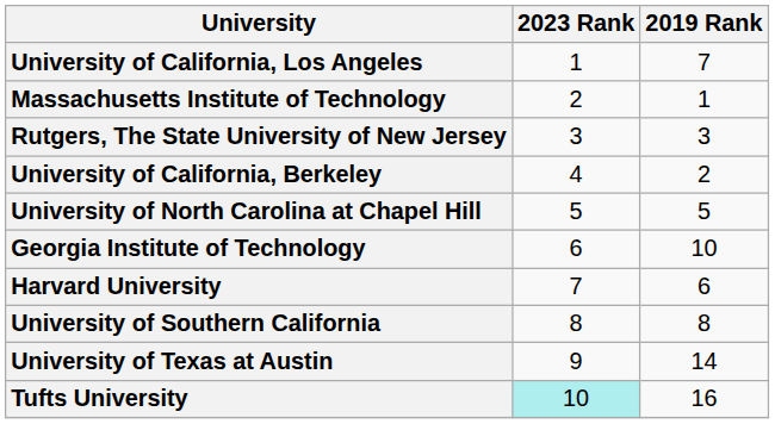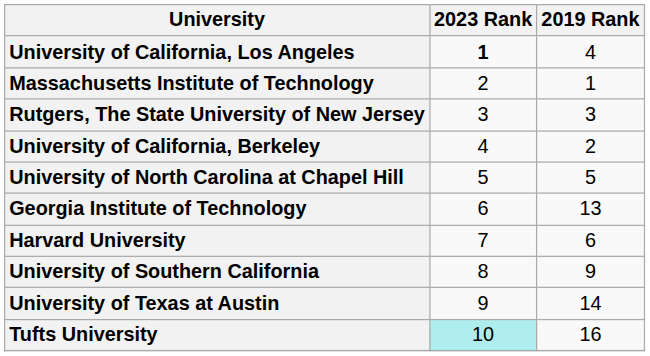University of California, Los Angeles | 2023 Rank: normal -> bold
University of California, Los Angeles | 2019 Rank: 7 -> 4
Georgia Institute of Technology | 2019 Rank: 10 -> 13
University of Southern California | 2019 Rank: 8 -> 9
